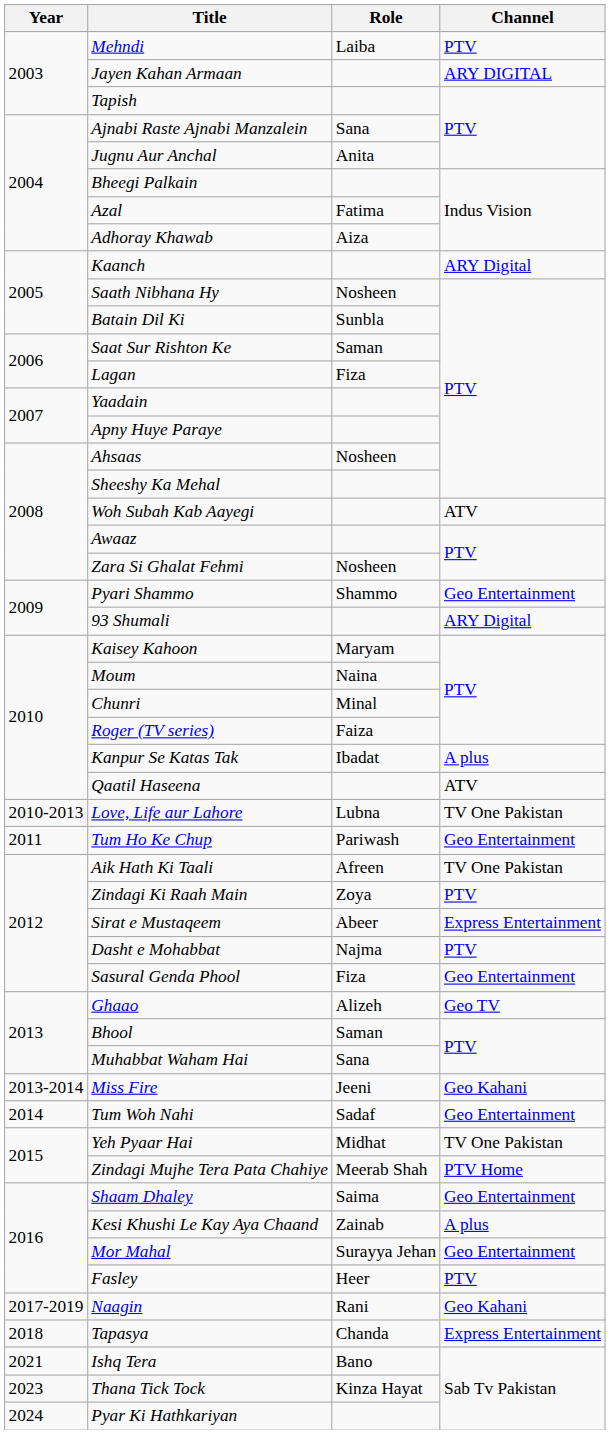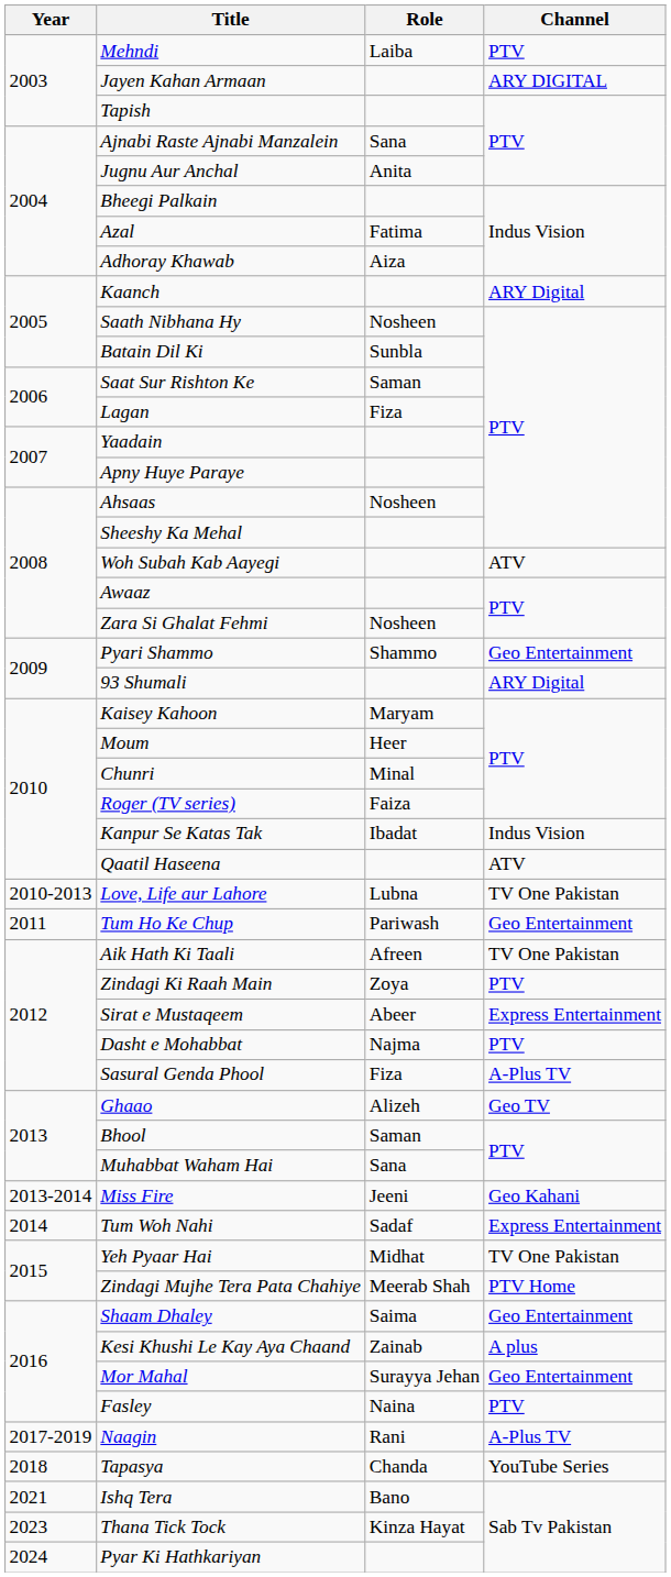Moum | Role: Naina -> Heer
Kanpur Se Katas Tak | Channel: A plus -> Indus Vision
Sasural Genda Phool | Channel: Geo Entertainment -> A-Plus TV
Tum Woh Nahi | Channel: Geo Entertainment -> Express Entertainment
Fasley | Role: Heer -> Naina
Naagin | Channel: Geo Kahani -> A-Plus TV
Tapasya | Channel: Express Entertainment -> YouTube Series
